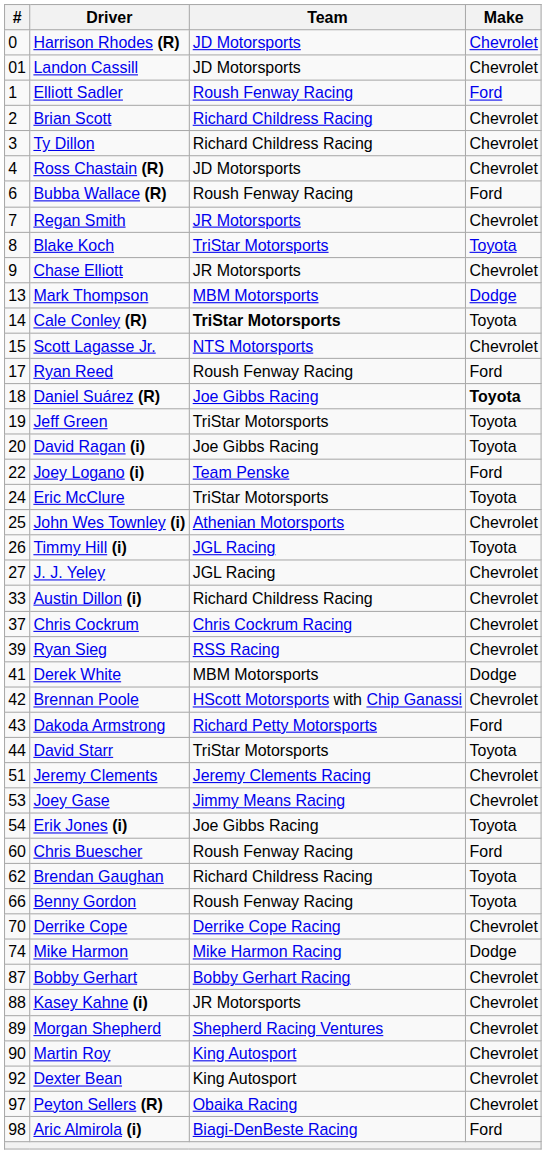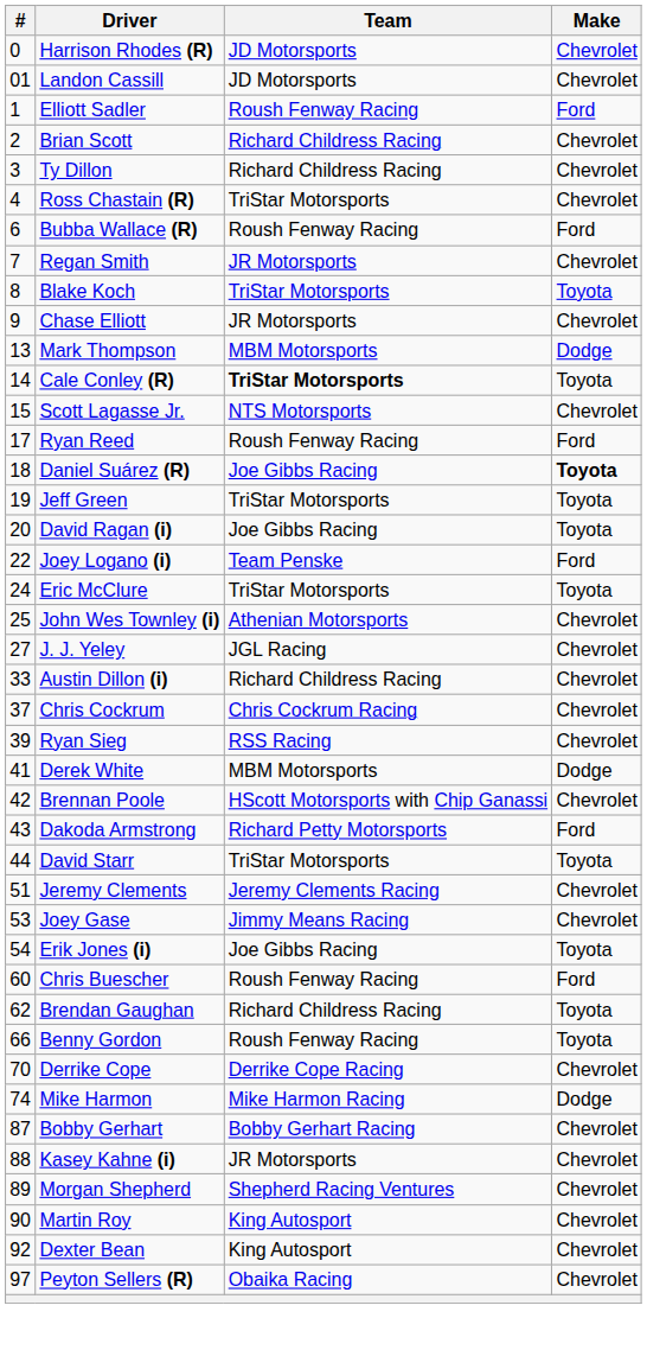Ross Chastain (R) | Team: JD Motorsports -> TriStar Motorsports
- row: 26 | Timmy Hill (i) | JGL Racing | Toyota
- row: 98 | Aric Almirola (i) | Biagi-DenBeste Racing | Ford
